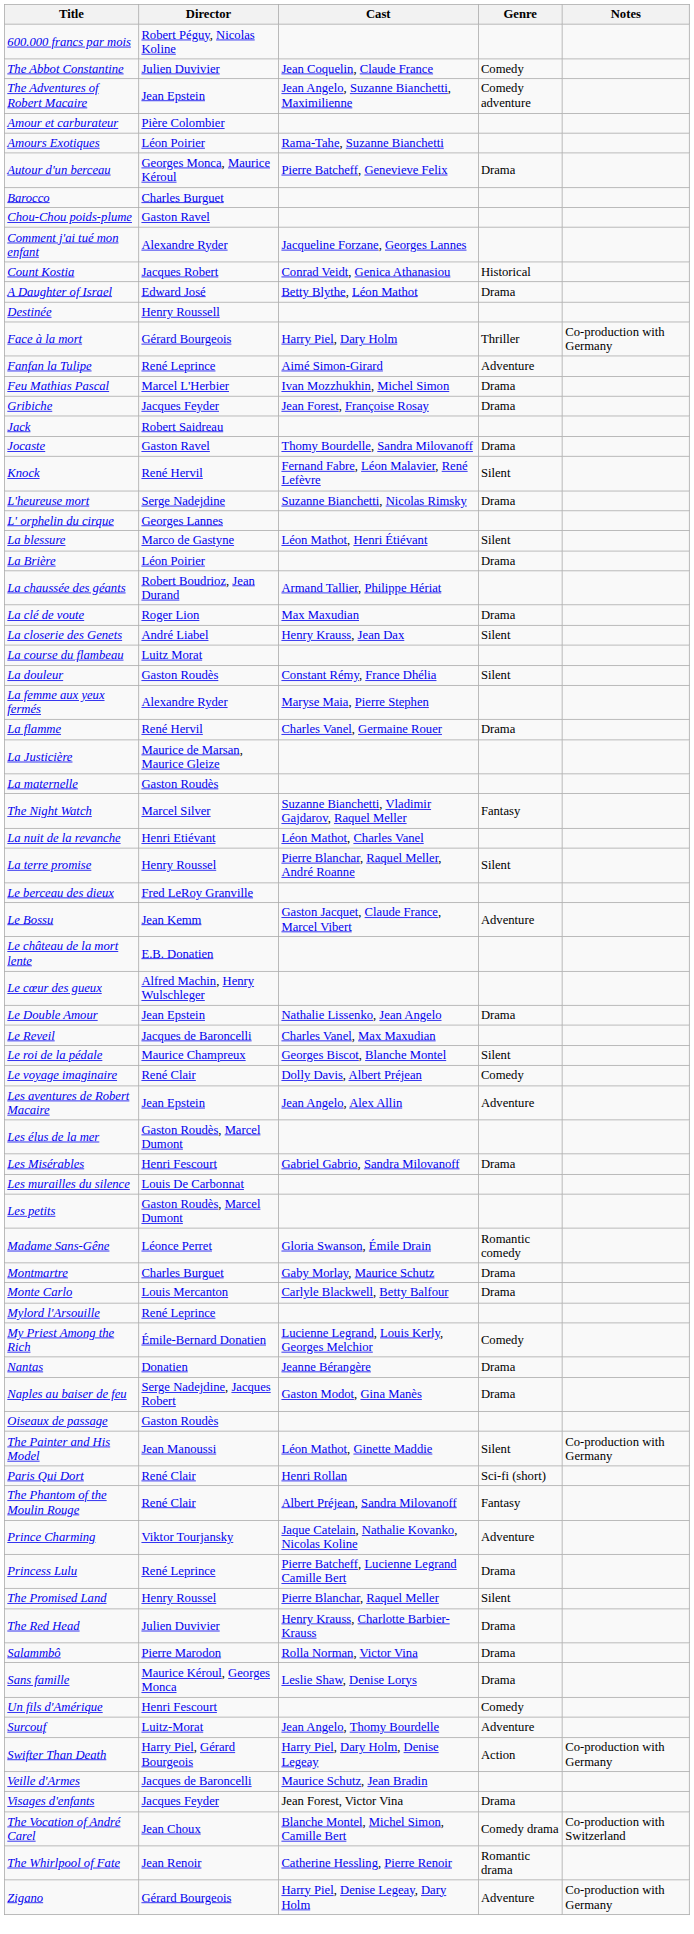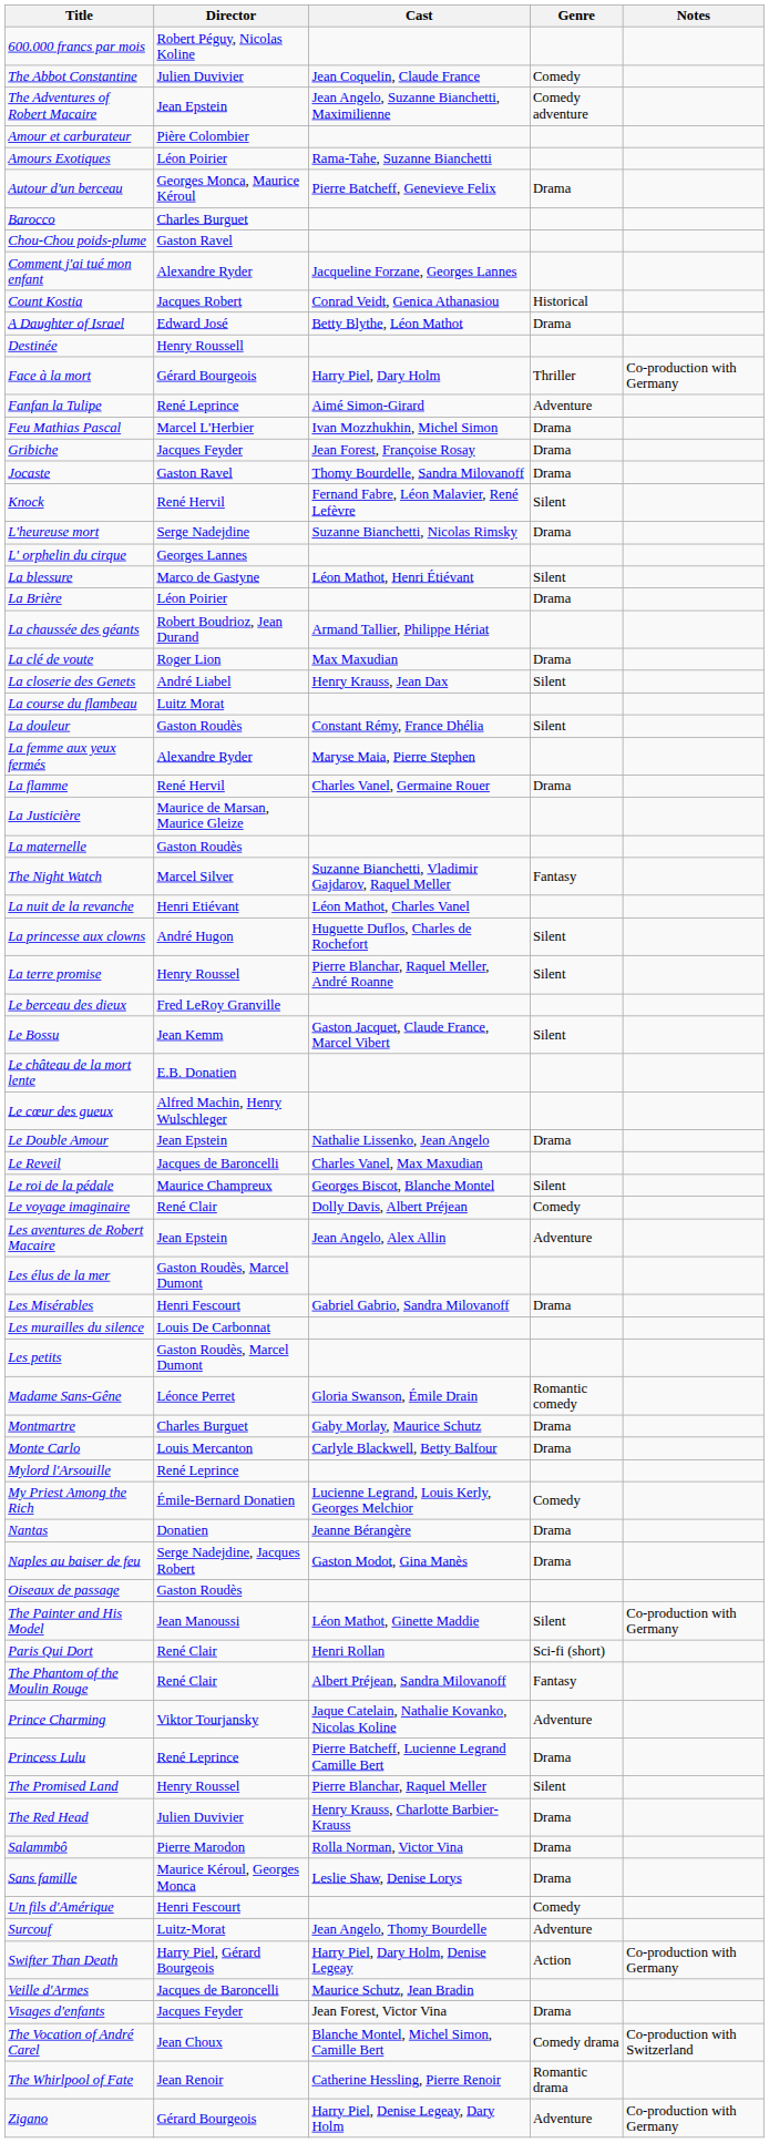- row: Jack | Robert Saidreau
+ row: La princesse aux clowns | André Hugon | Huguette Duflos, Charles de Rochefort | Silent
Le Bossu | Genre: Adventure -> Silent
